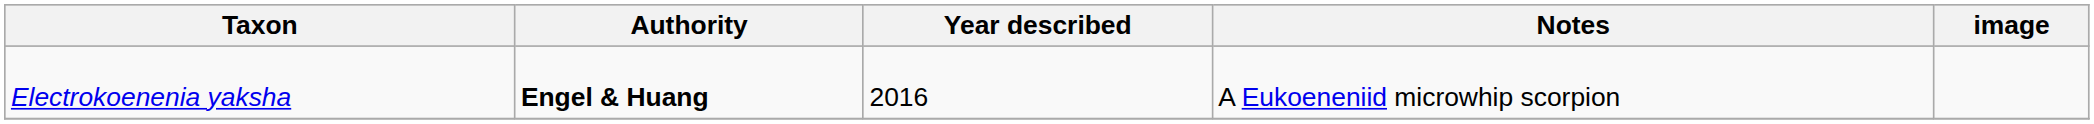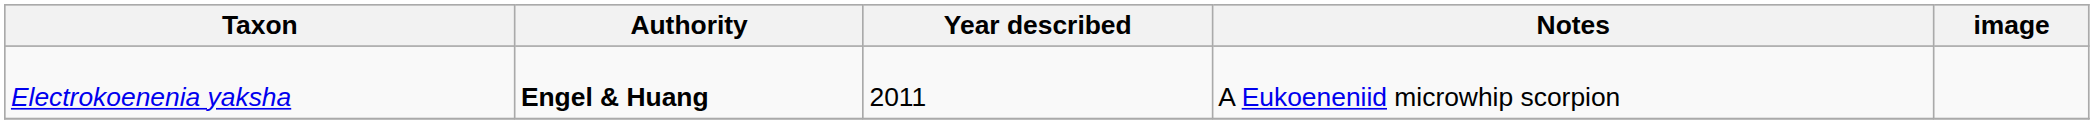Electrokoenenia yaksha | Year described: 2016 -> 2011
